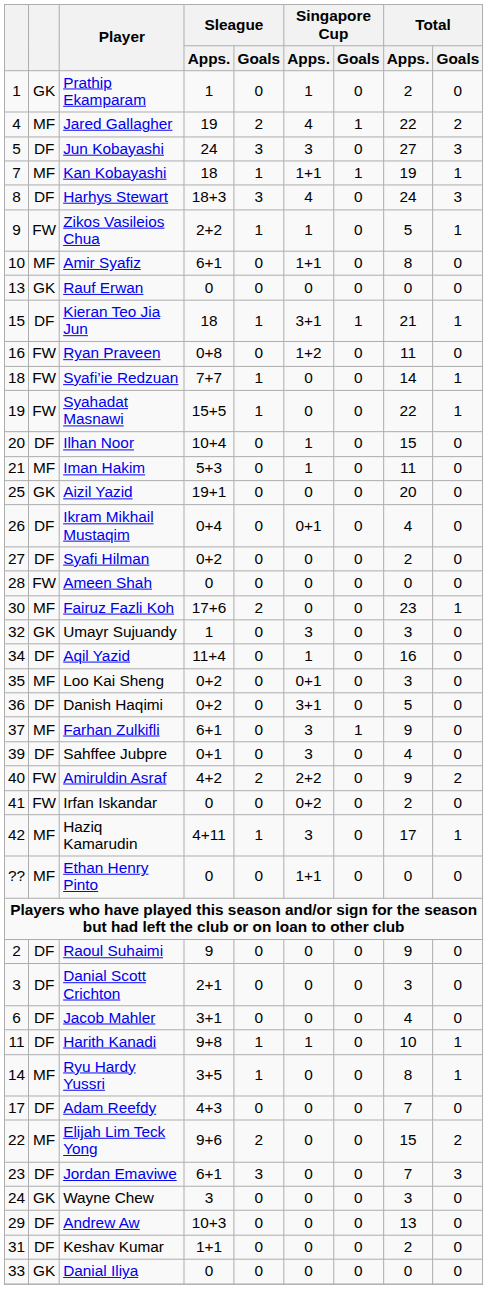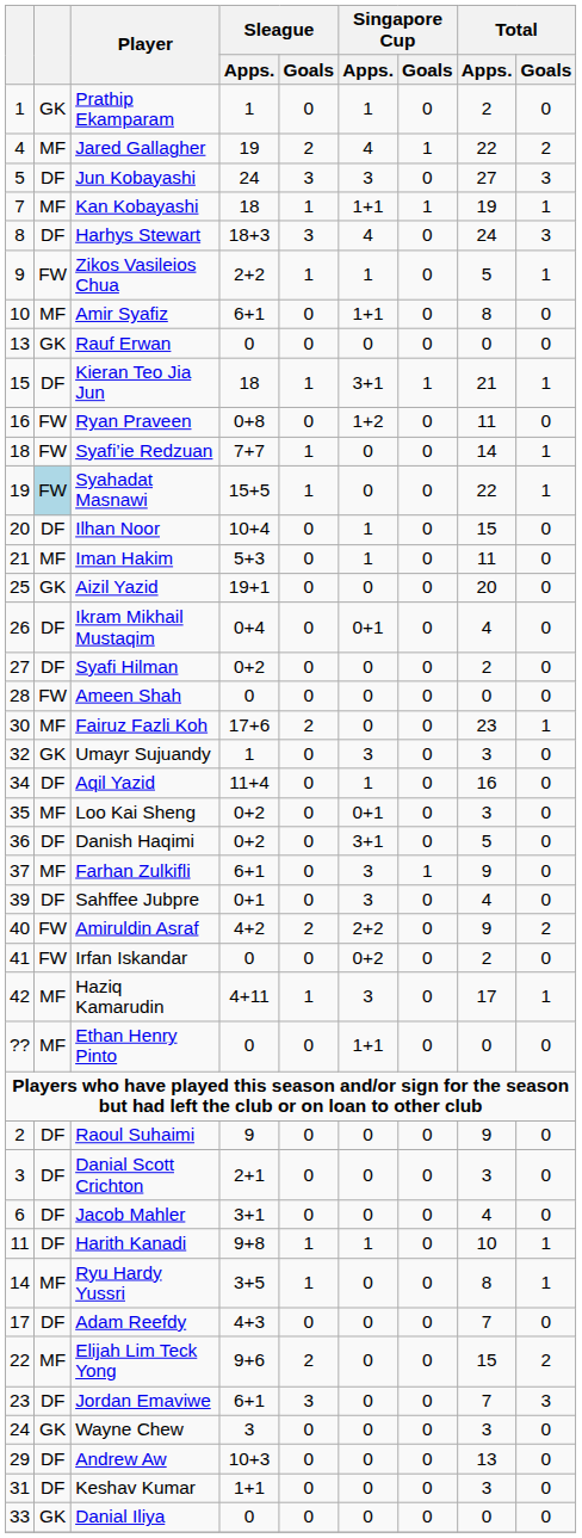Syahadat Masnawi | column 2: no background -> lightblue background
Keshav Kumar | Total / Apps.: 2 -> 3
